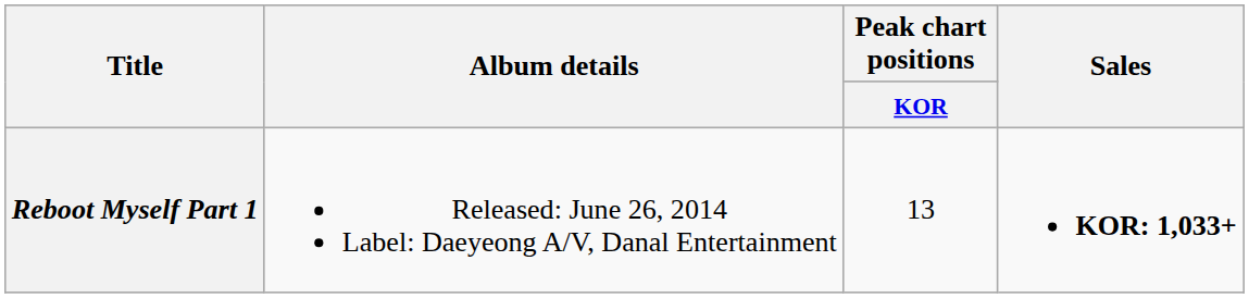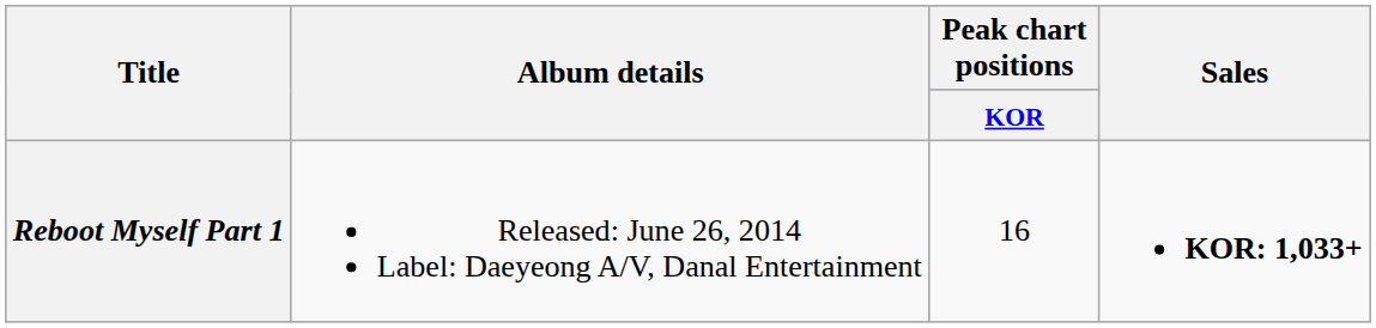Reboot Myself Part 1 | Peak chart positions / KOR: 13 -> 16
